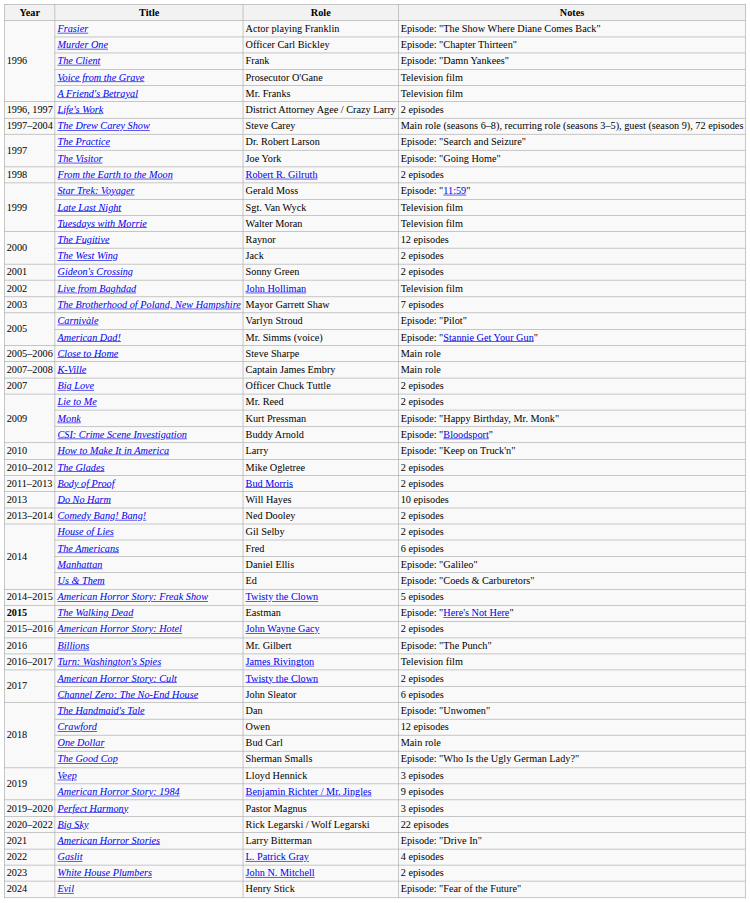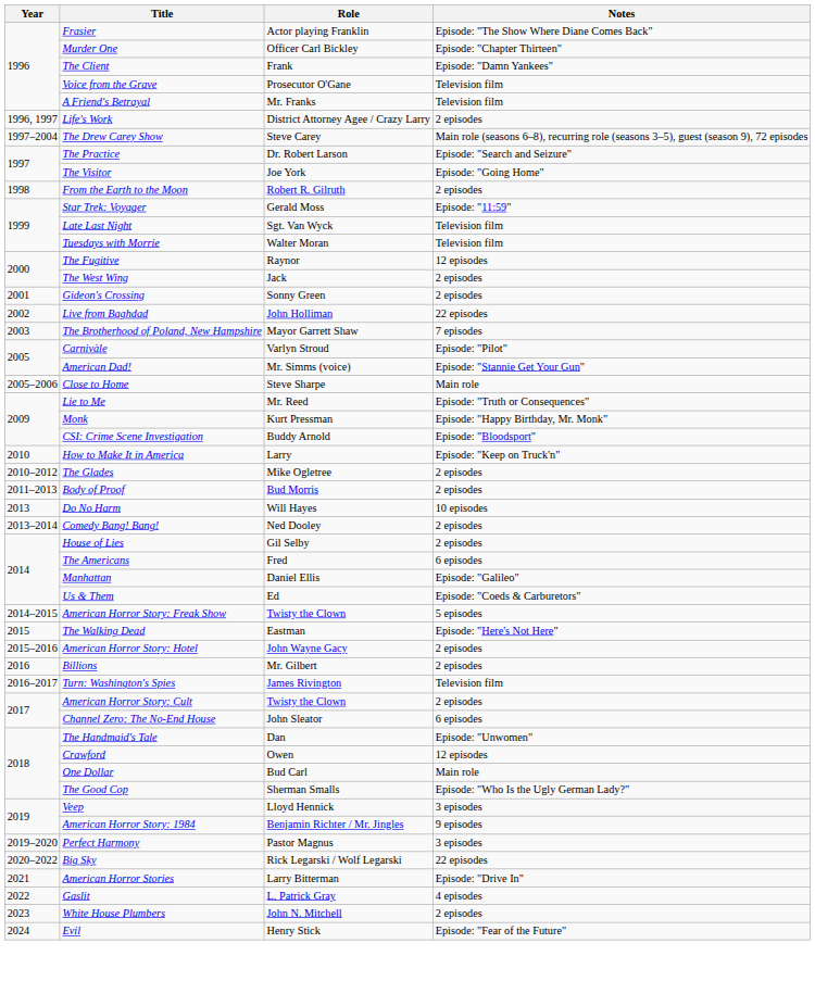Live from Baghdad | Notes: Television film -> 22 episodes
- row: 2007–2008 | K-Ville | Captain James Embry | Main role
- row: 2007 | Big Love | Officer Chuck Tuttle | 2 episodes
Lie to Me | Notes: 2 episodes -> Episode: "Truth or Consequences"
The Walking Dead | Year: bold -> normal
Billions | Notes: Episode: "The Punch" -> 2 episodes
